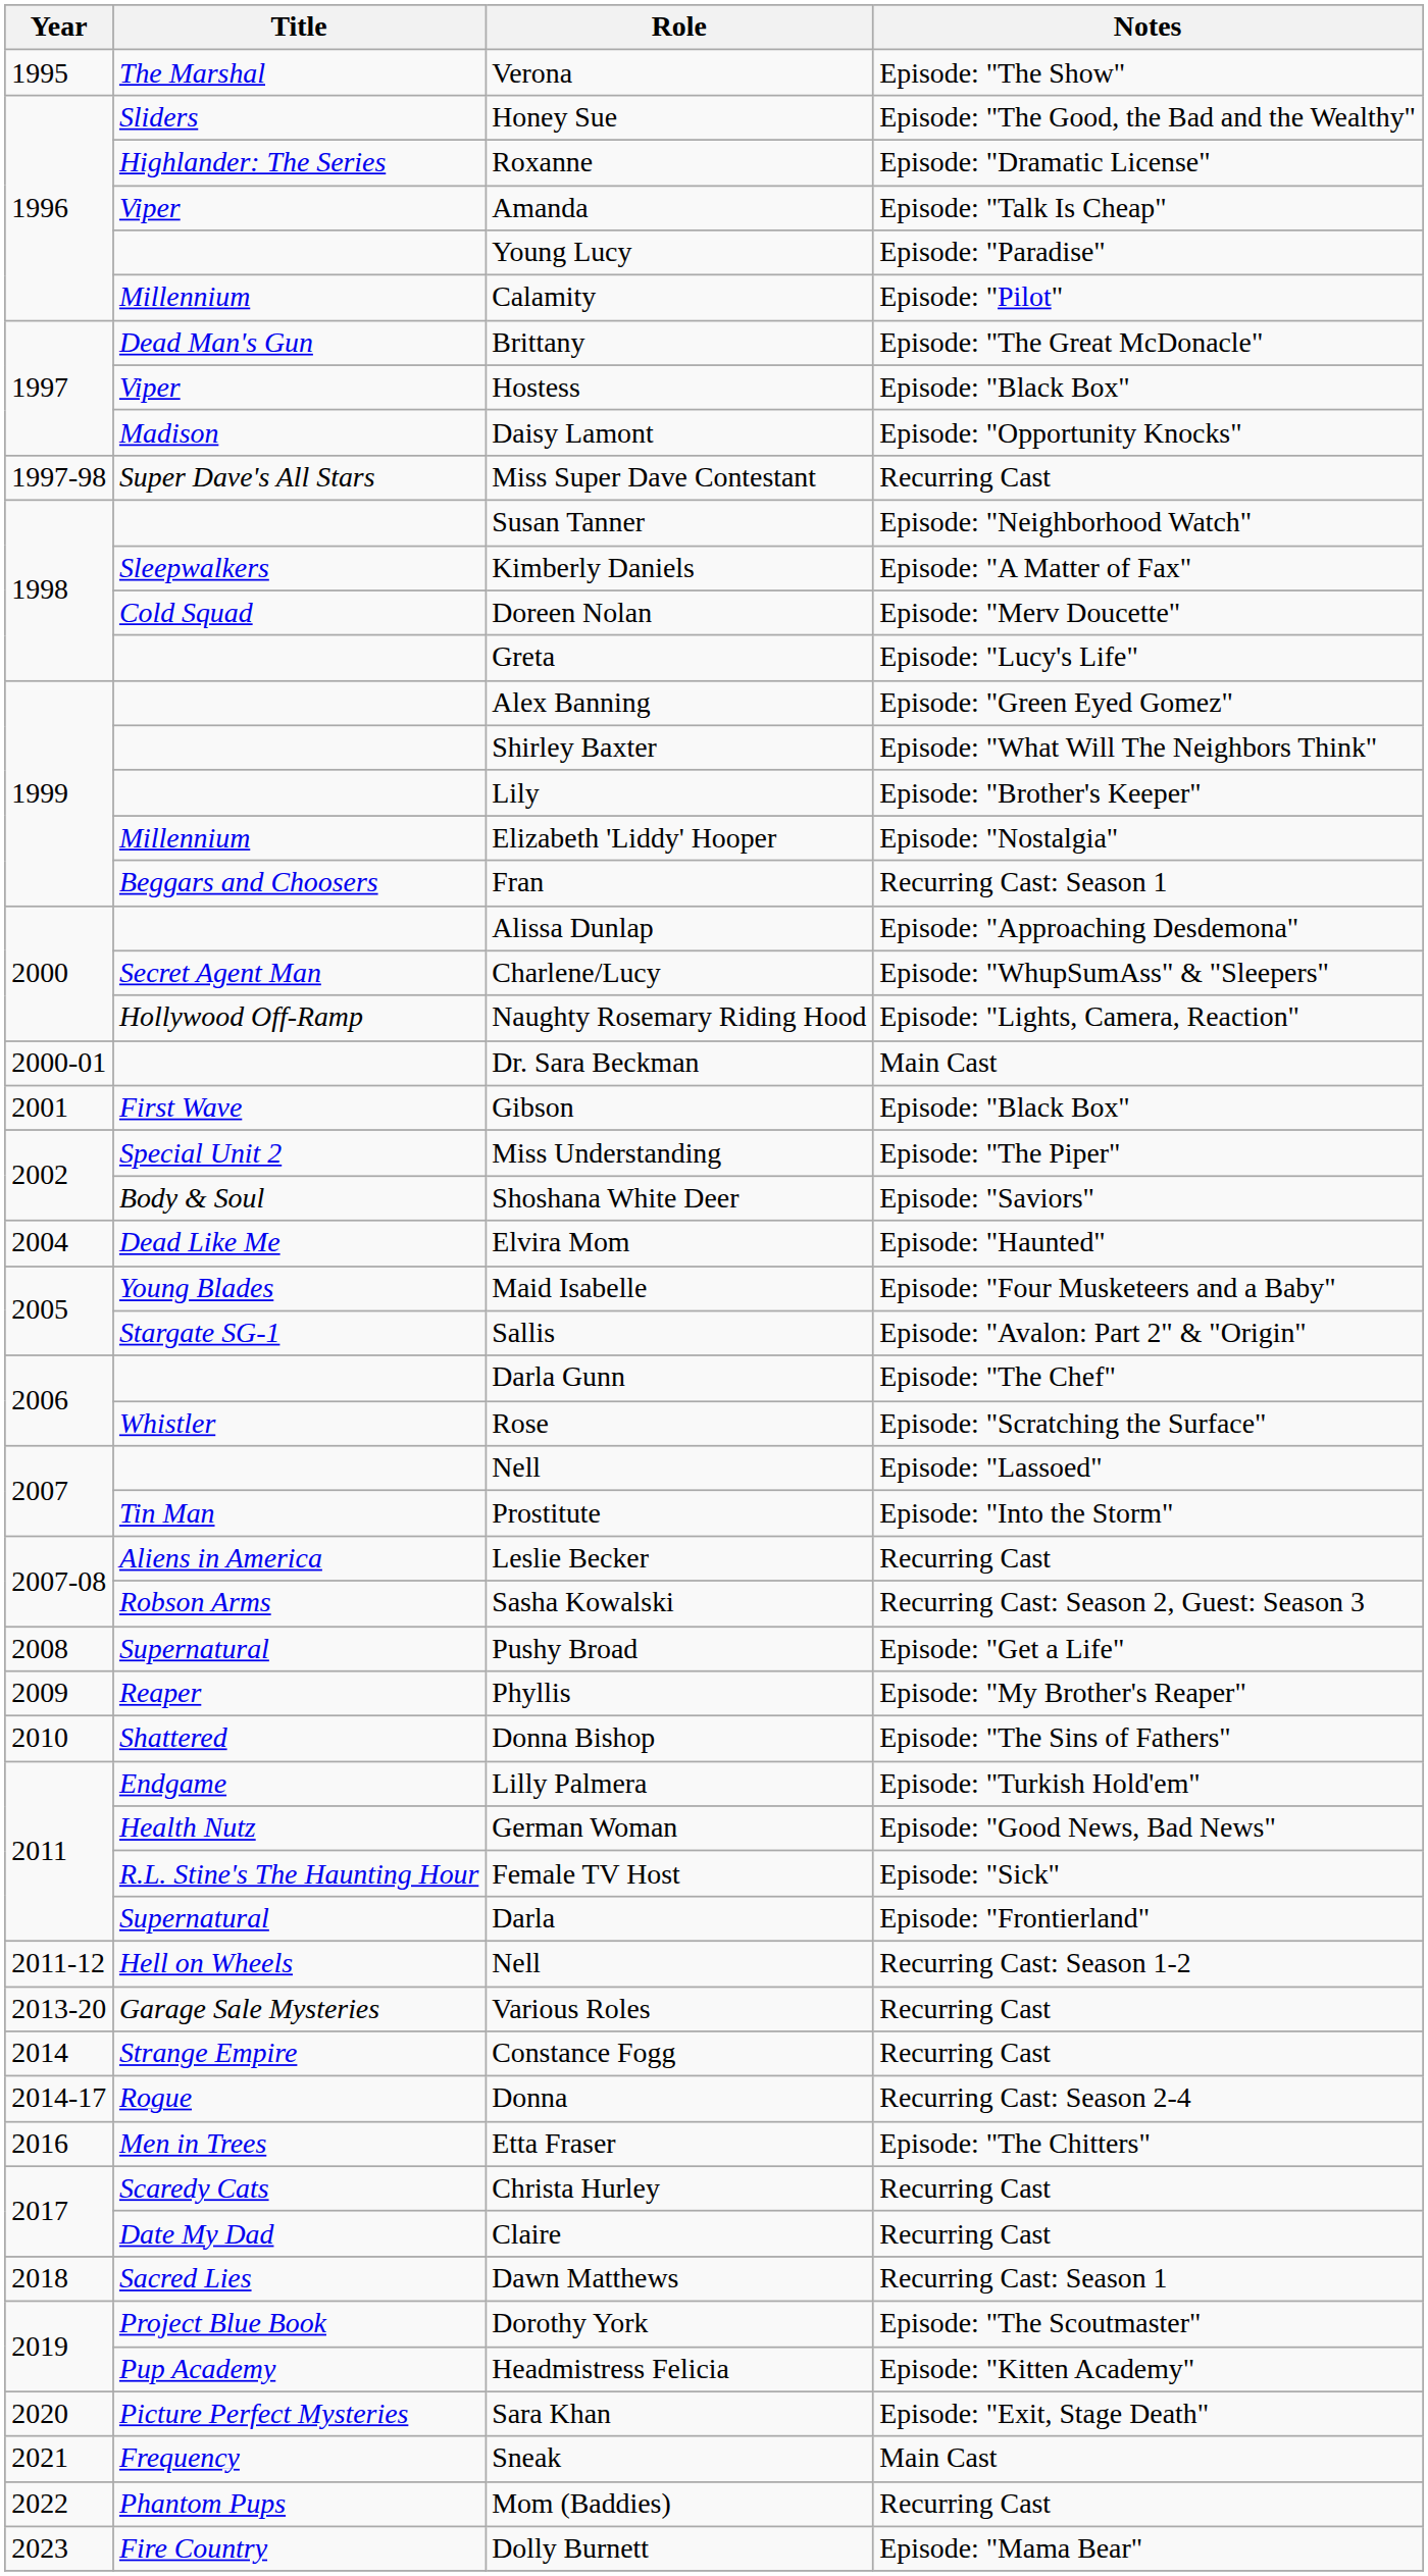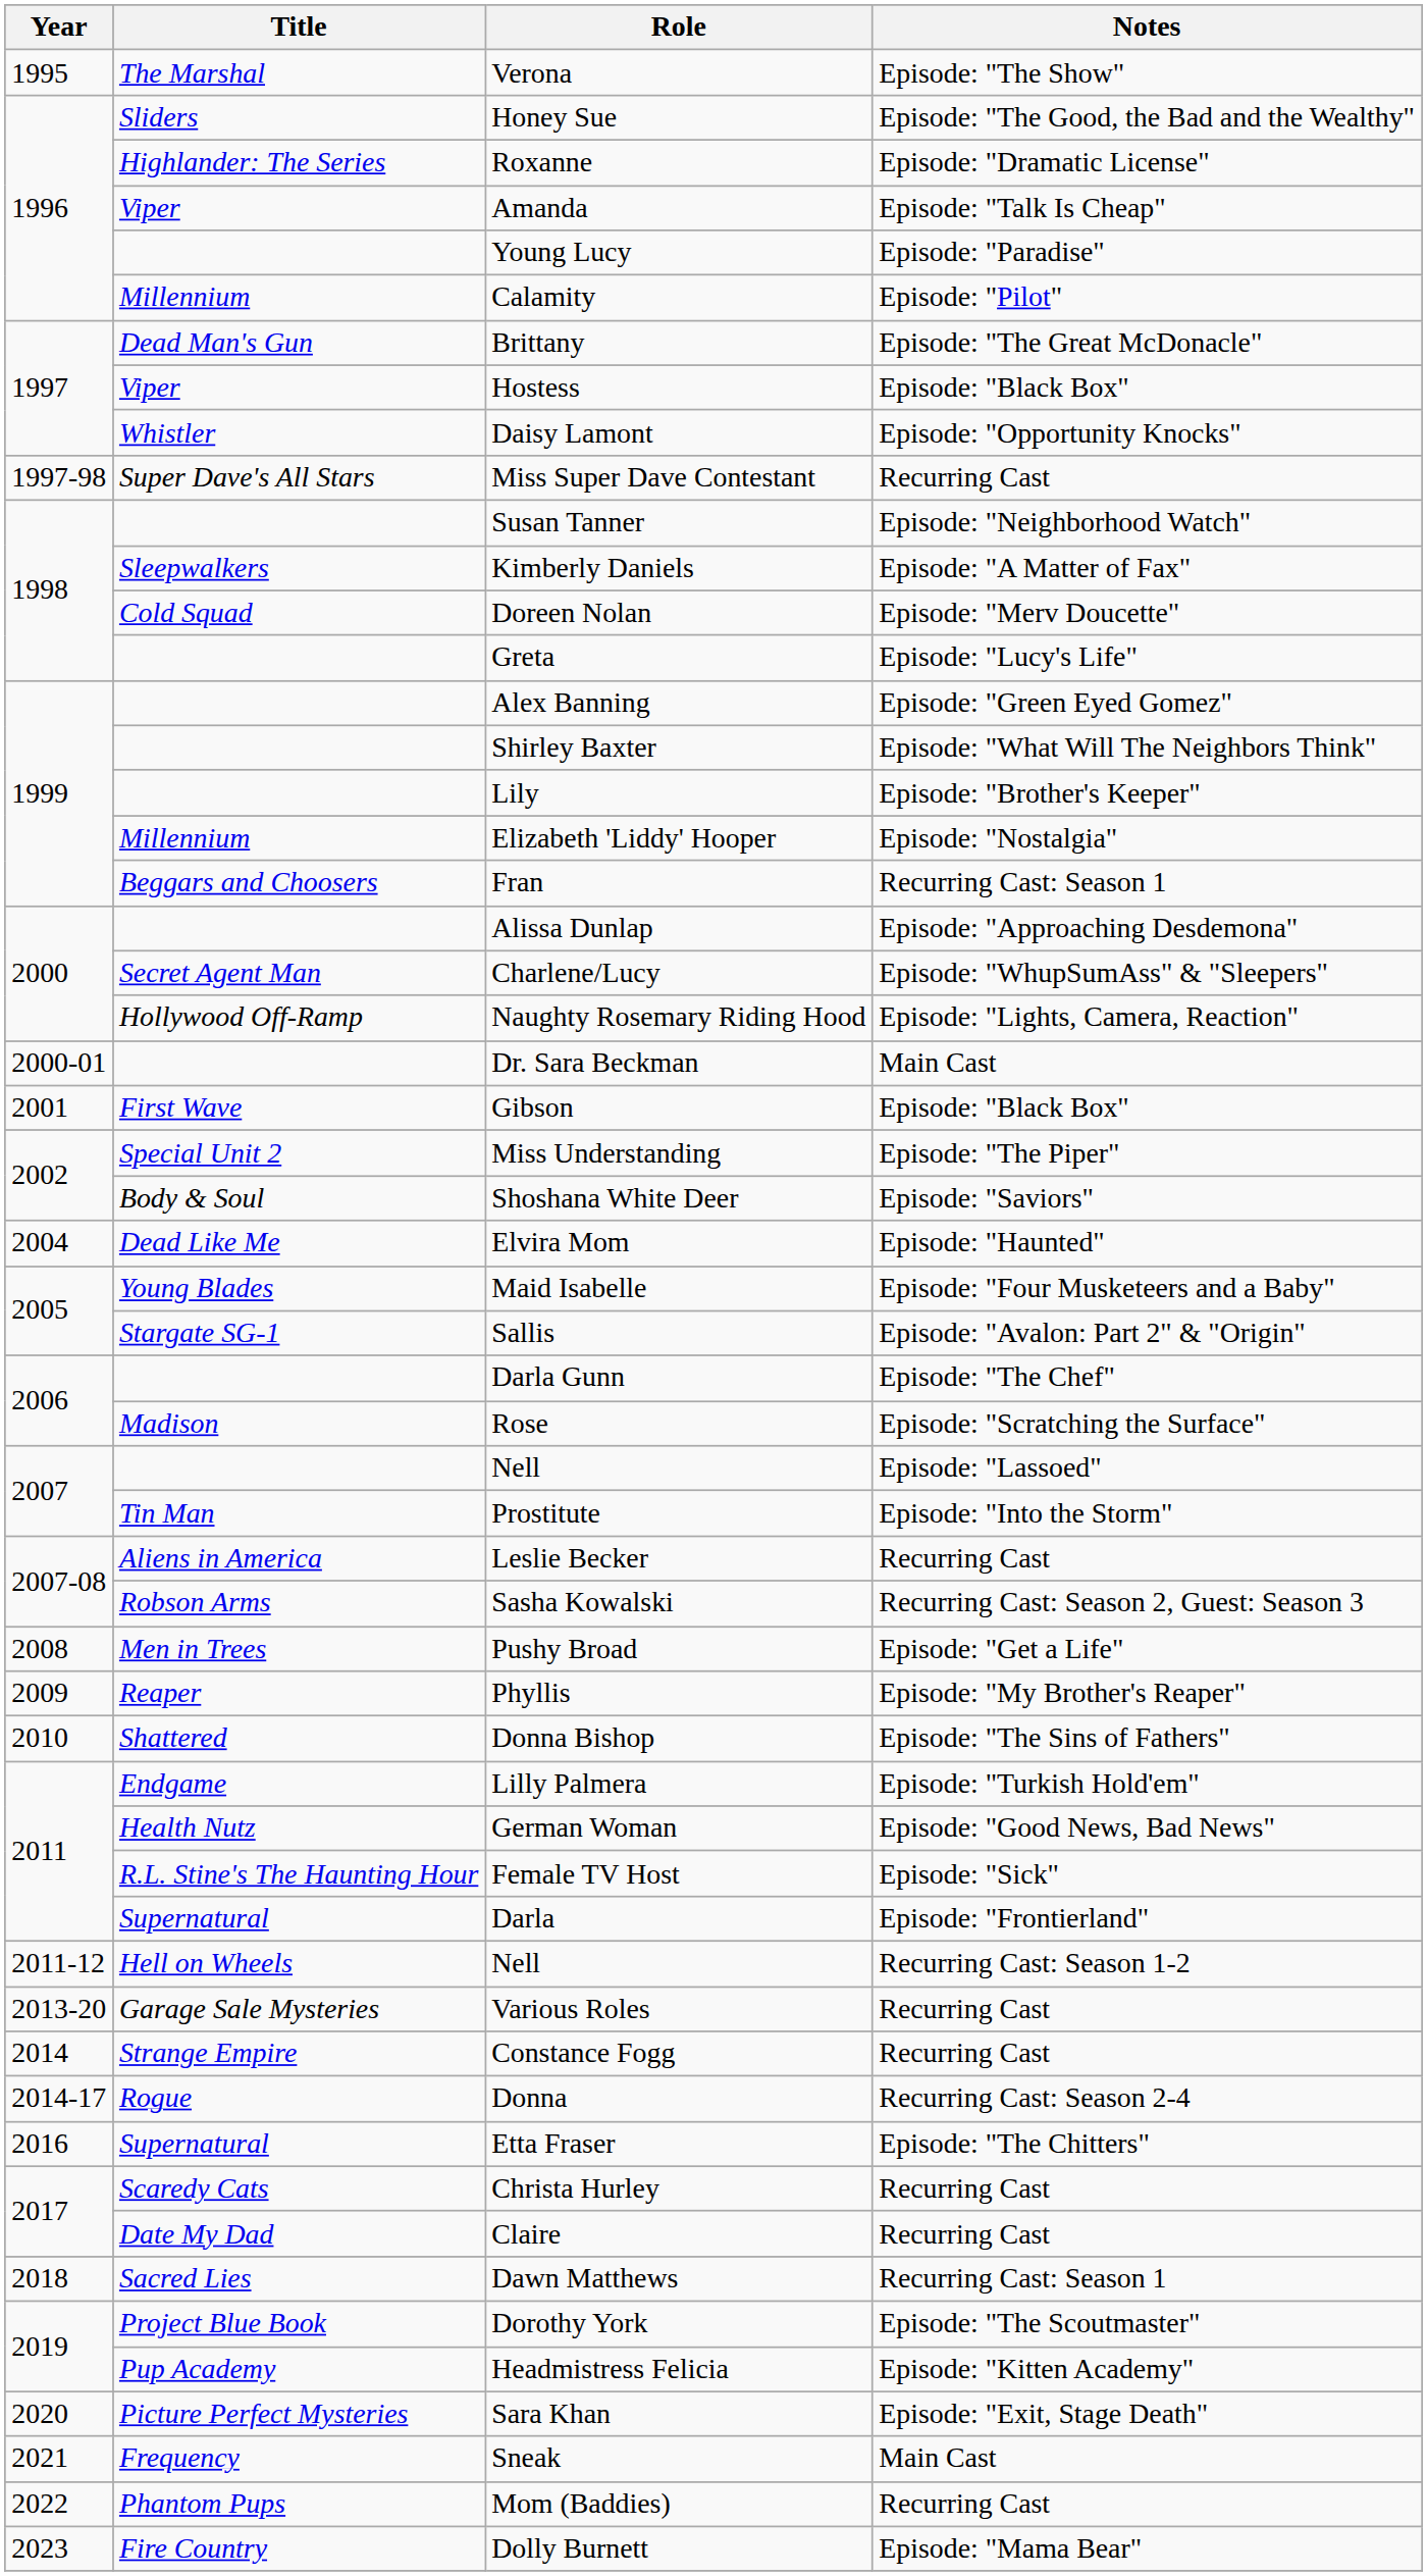Daisy Lamont | Title: Madison -> Whistler
Rose | Title: Whistler -> Madison
Pushy Broad | Title: Supernatural -> Men in Trees
Etta Fraser | Title: Men in Trees -> Supernatural
